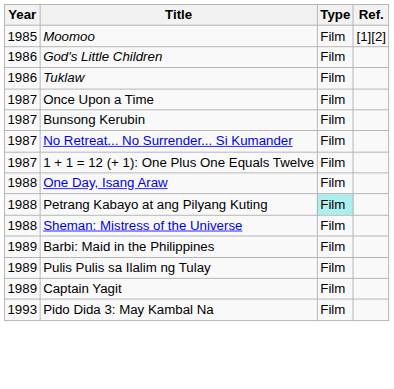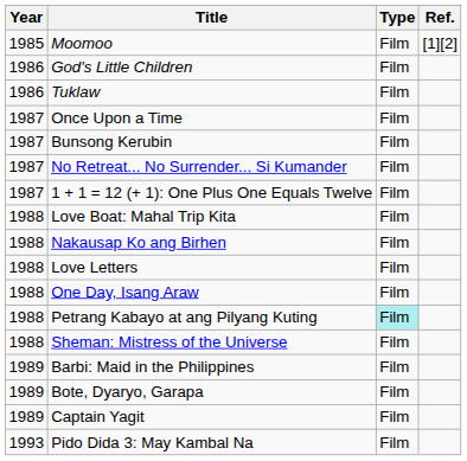+ row: 1988 | Love Boat: Mahal Trip Kita | Film
+ row: 1988 | Nakausap Ko ang Birhen | Film
+ row: 1988 | Love Letters | Film
+ row: 1989 | Bote, Dyaryo, Garapa | Film
- row: 1989 | Pulis Pulis sa Ilalim ng Tulay | Film
